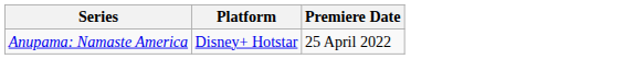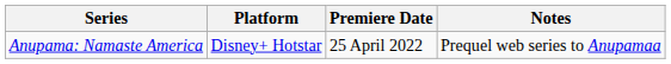+ column: Notes | Prequel web series to Anupamaa
